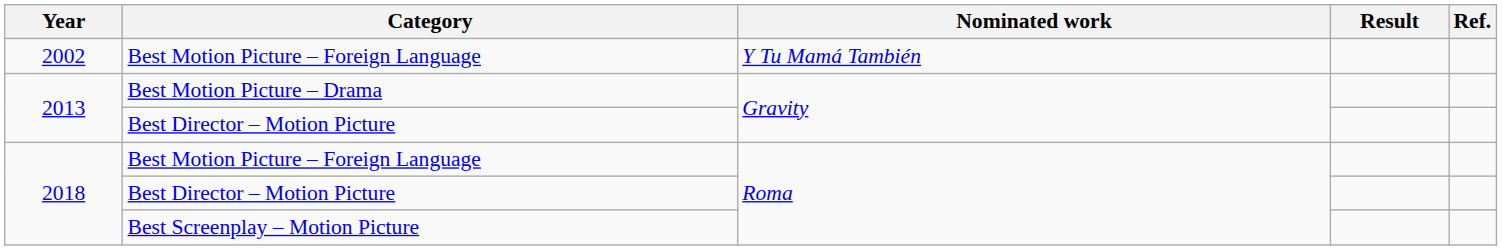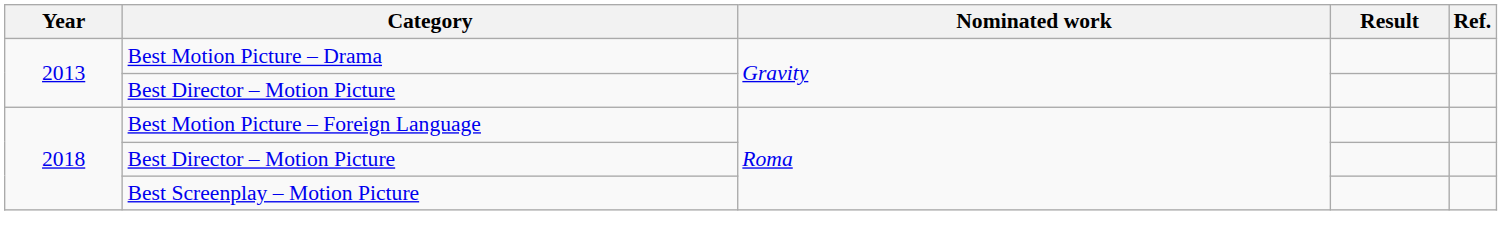- row: 2002 | Best Motion Picture – Foreign Language | Y Tu Mamá También
